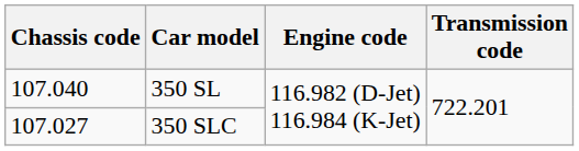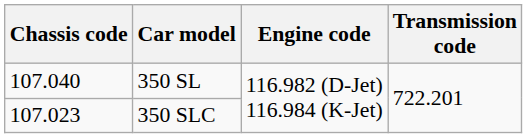350 SLC | Chassis code: 107.027 -> 107.023
